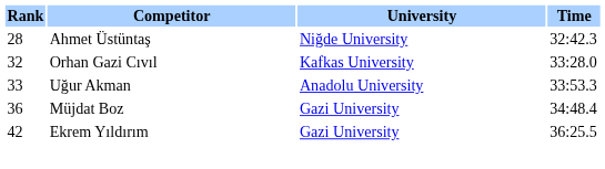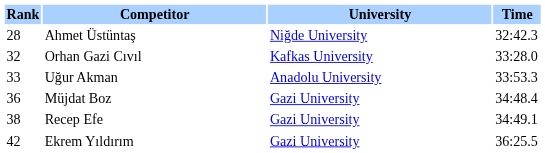+ row: 38 | Recep Efe | Gazi University | 34:49.1
